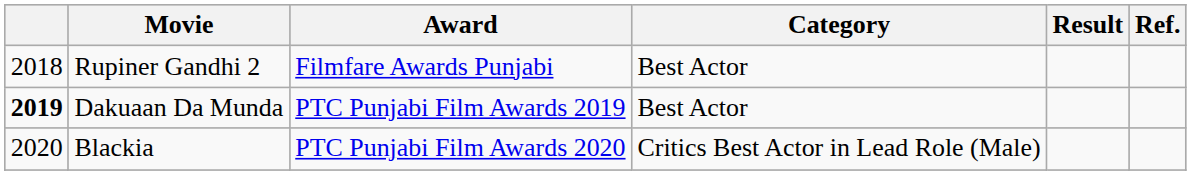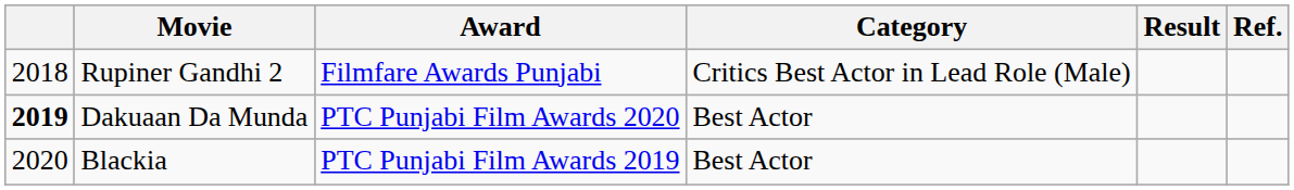Rupiner Gandhi 2 | Category: Best Actor -> Critics Best Actor in Lead Role (Male)
Dakuaan Da Munda | Award: PTC Punjabi Film Awards 2019 -> PTC Punjabi Film Awards 2020
Blackia | Award: PTC Punjabi Film Awards 2020 -> PTC Punjabi Film Awards 2019
Blackia | Category: Critics Best Actor in Lead Role (Male) -> Best Actor
